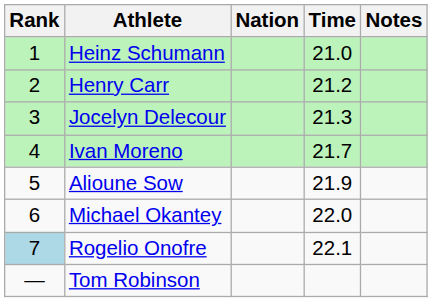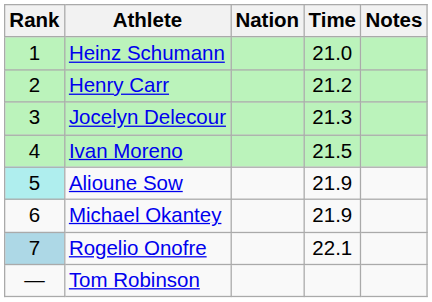Ivan Moreno | Time: 21.7 -> 21.5
Alioune Sow | Rank: no background -> paleturquoise background
Michael Okantey | Time: 22.0 -> 21.9
